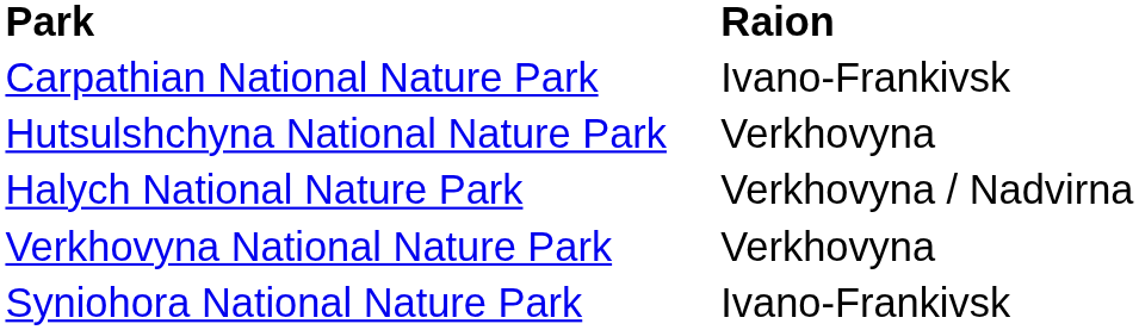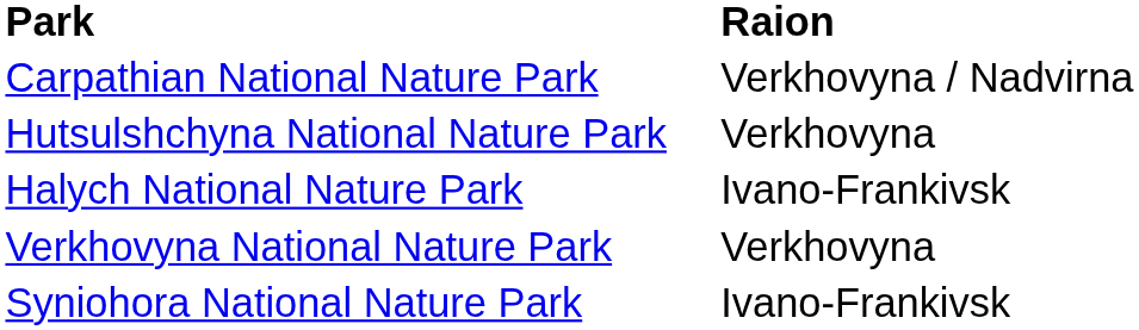Carpathian National Nature Park | Raion: Ivano-Frankivsk -> Verkhovyna / Nadvirna
Halych National Nature Park | Raion: Verkhovyna / Nadvirna -> Ivano-Frankivsk
